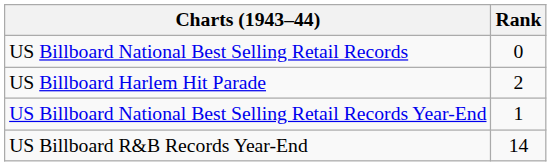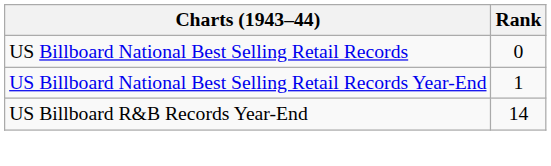- row: US Billboard Harlem Hit Parade | 2
